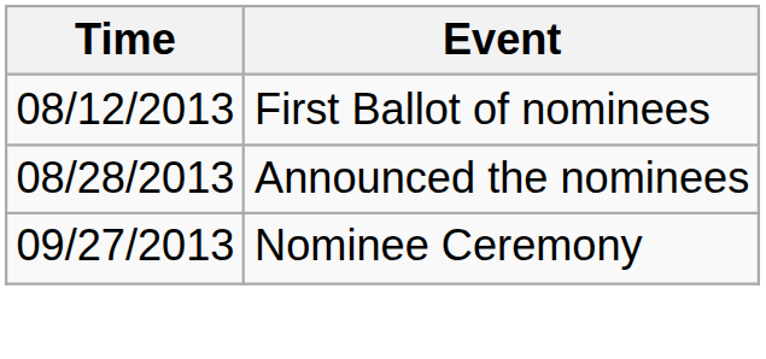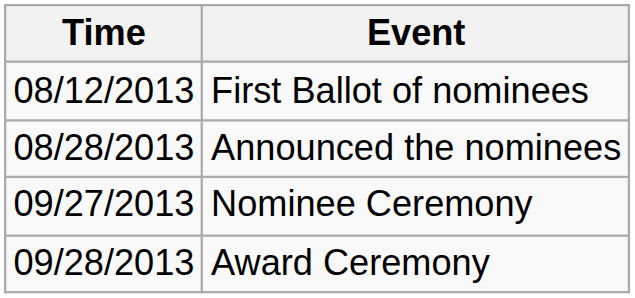+ row: 09/28/2013 | Award Ceremony
